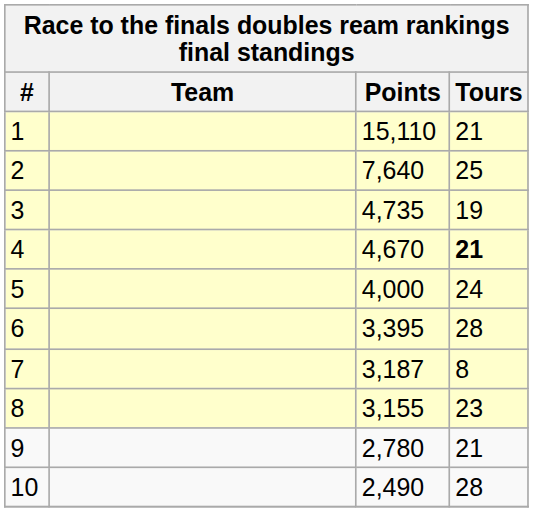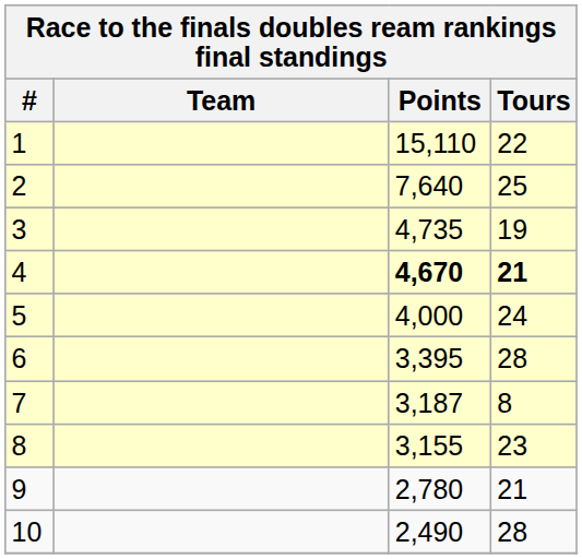1 | Tours: 21 -> 22
4 | Points: normal -> bold
